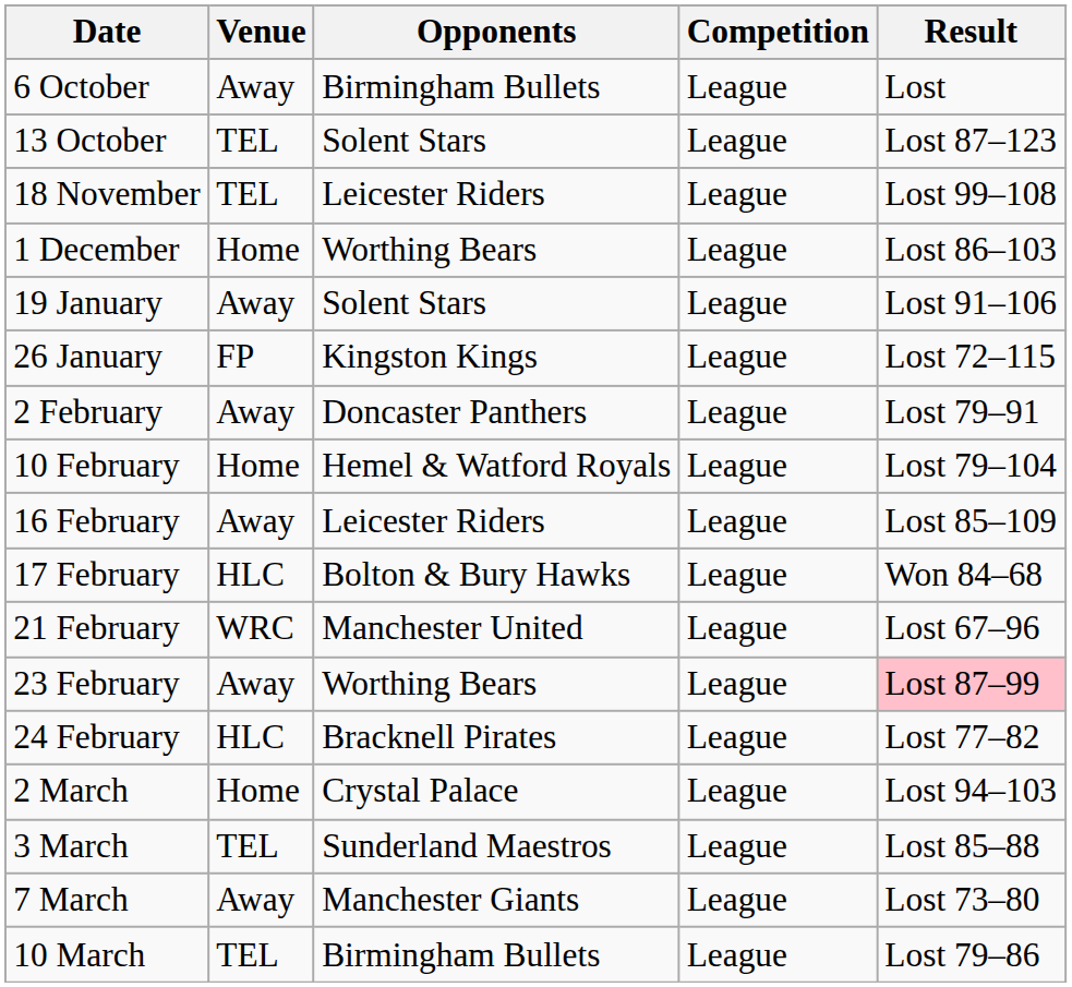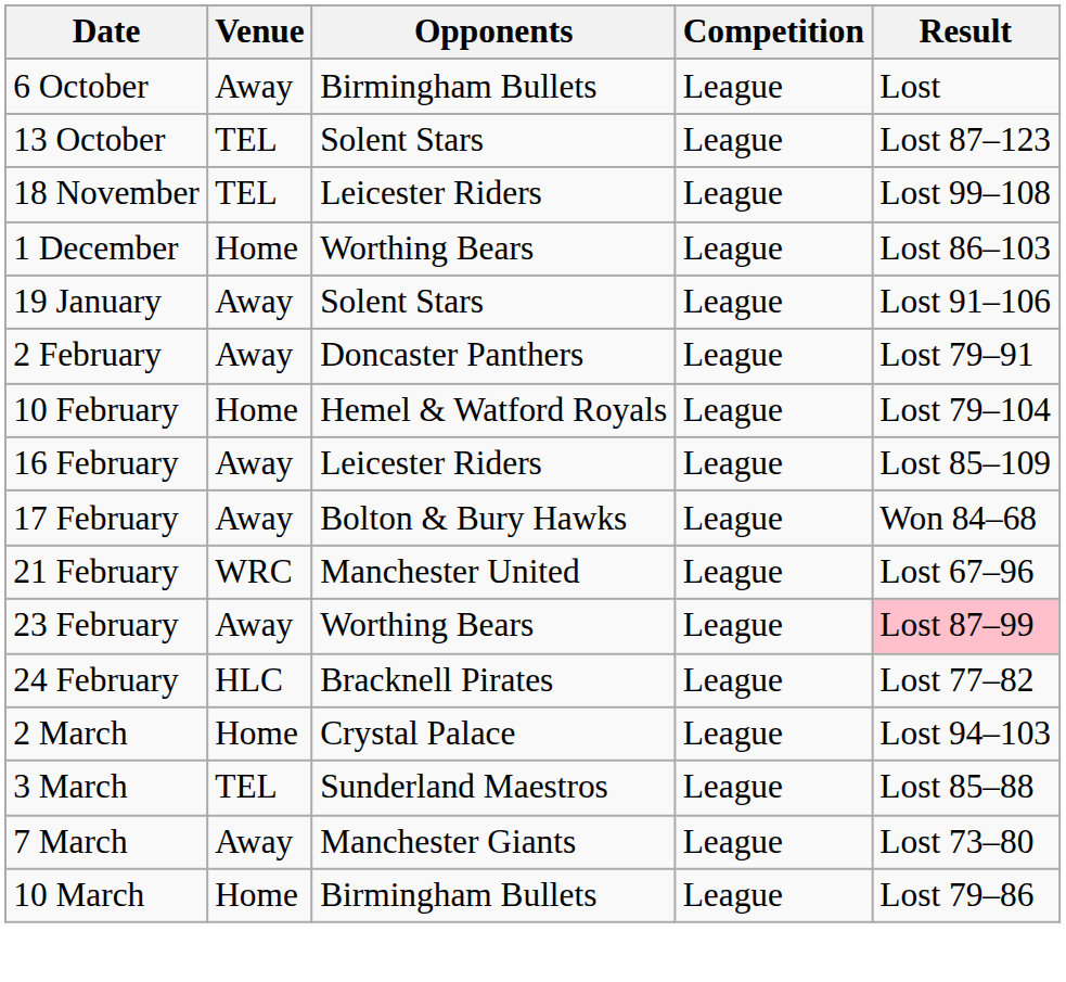- row: 26 January | FP | Kingston Kings | League | Lost 72–115
17 February | Venue: HLC -> Away
10 March | Venue: TEL -> Home
